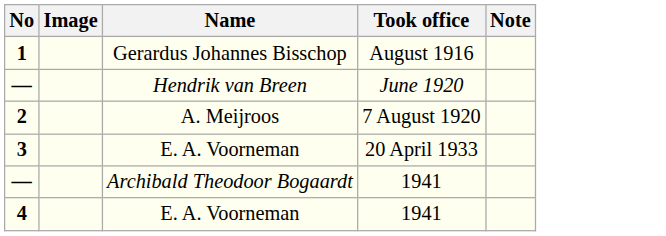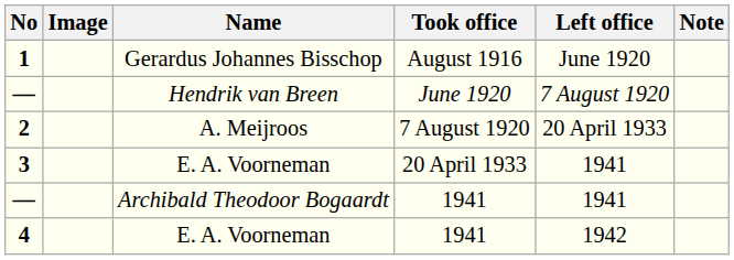+ column: Left office | June 1920 | 7 August 1920 | 20 April 1933 | 1941 | 1941 | 1942
